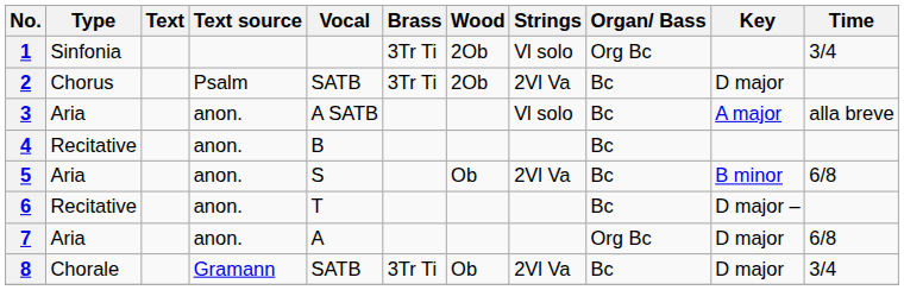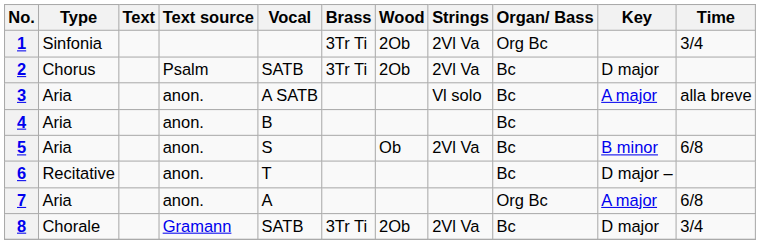1 | Strings: Vl solo -> 2Vl Va
4 | Type: Recitative -> Aria
7 | Key: D major -> A major
8 | Wood: Ob -> 2Ob
